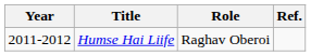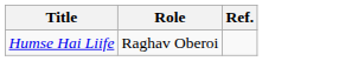- column: Year | 2011-2012
